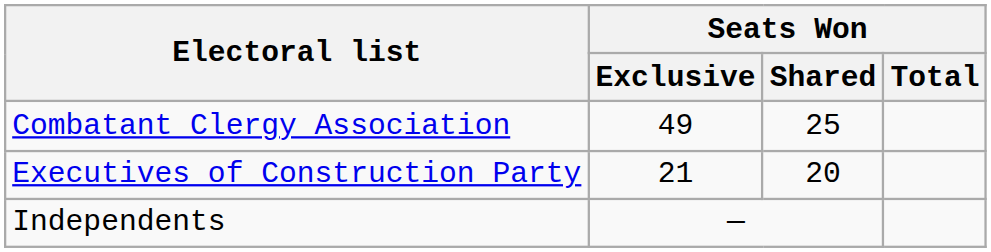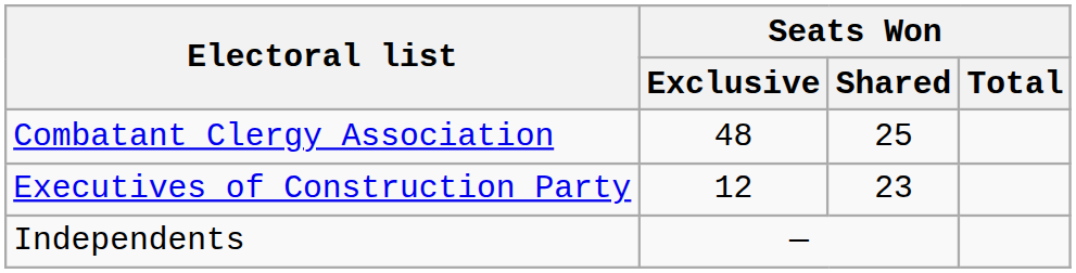Combatant Clergy Association | Seats Won / Exclusive: 49 -> 48
Executives of Construction Party | Seats Won / Exclusive: 21 -> 12
Executives of Construction Party | Seats Won / Shared: 20 -> 23
